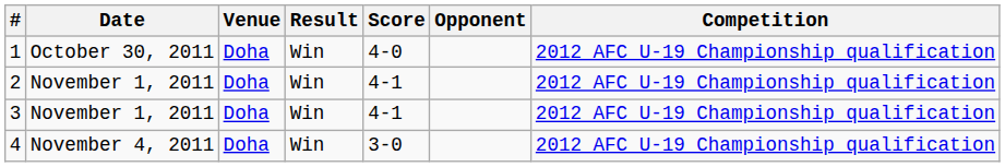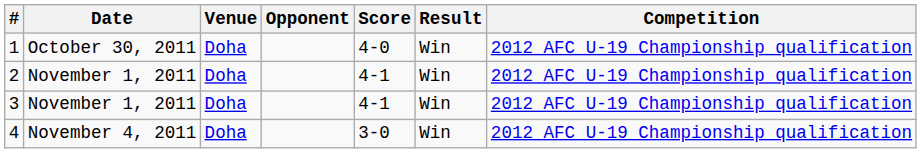columns swapped: Opponent <-> Result
